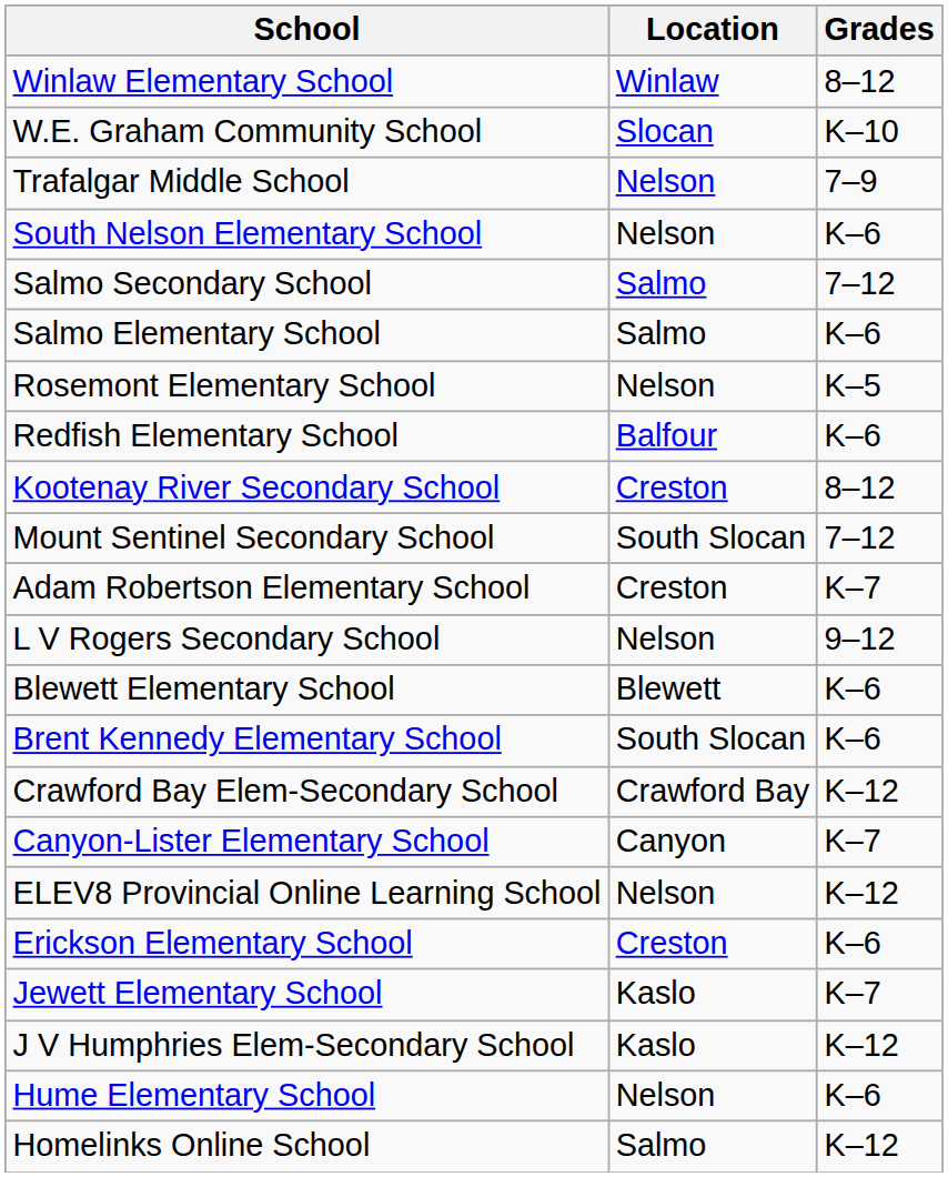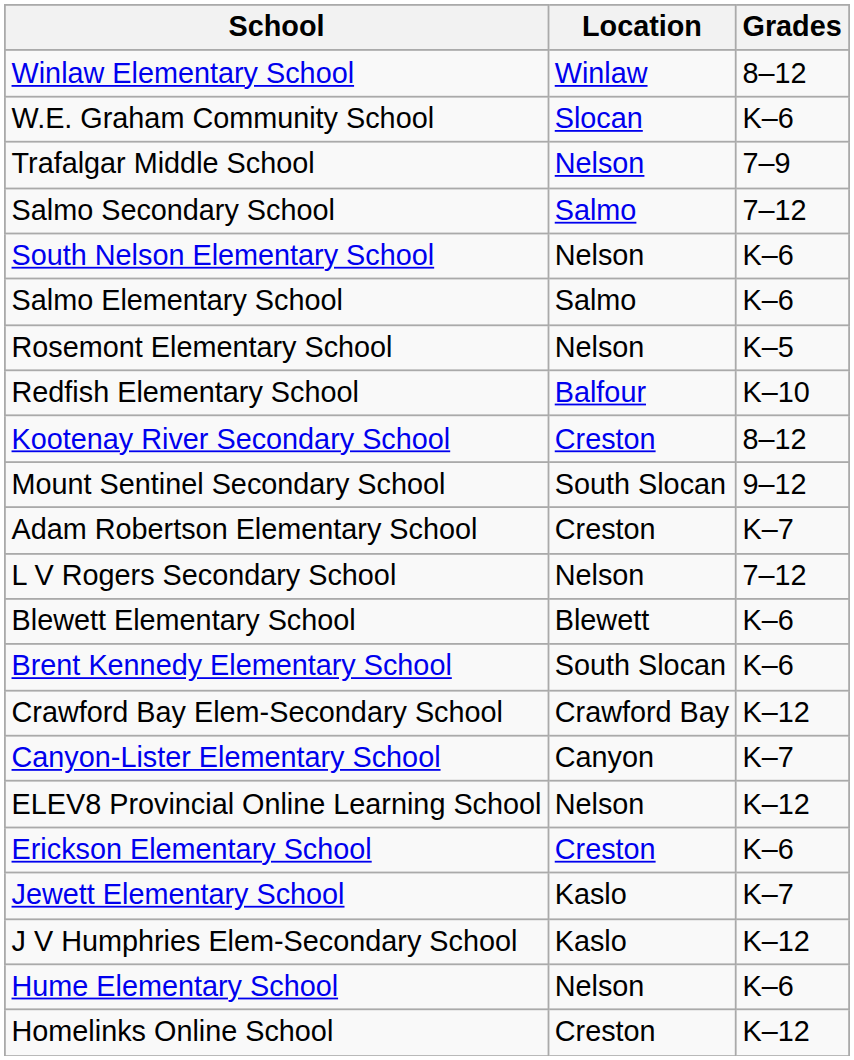W.E. Graham Community School | Grades: K–10 -> K–6
rows swapped: South Nelson Elementary School <-> Salmo Secondary School
Redfish Elementary School | Grades: K–6 -> K–10
Mount Sentinel Secondary School | Grades: 7–12 -> 9–12
L V Rogers Secondary School | Grades: 9–12 -> 7–12
Homelinks Online School | Location: Salmo -> Creston
